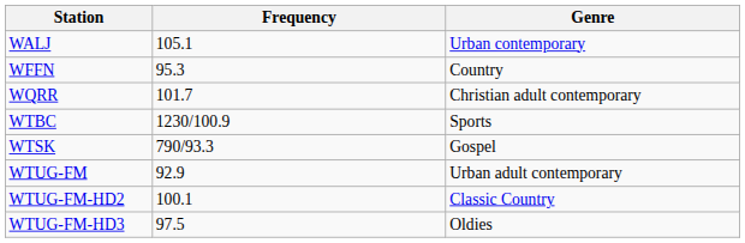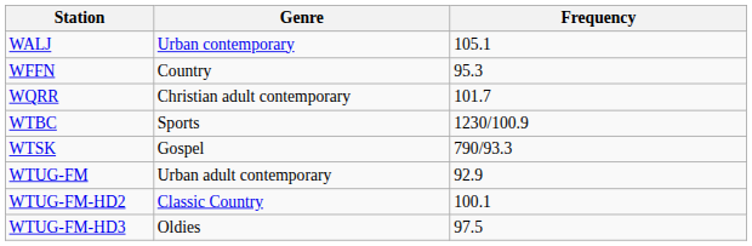columns swapped: Frequency <-> Genre
